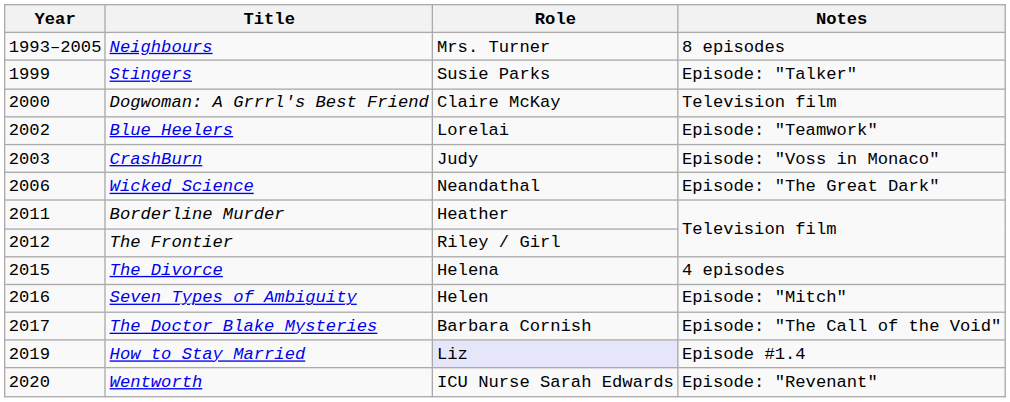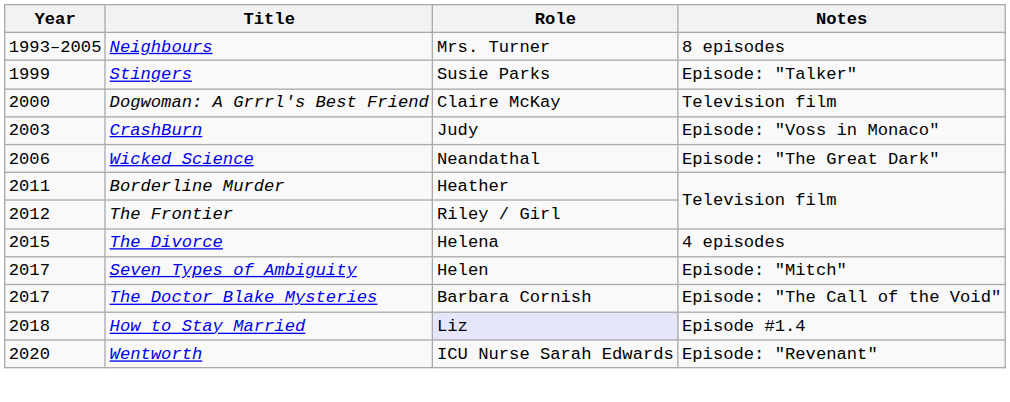- row: 2002 | Blue Heelers | Lorelai | Episode: "Teamwork"
Seven Types of Ambiguity | Year: 2016 -> 2017
How to Stay Married | Year: 2019 -> 2018
